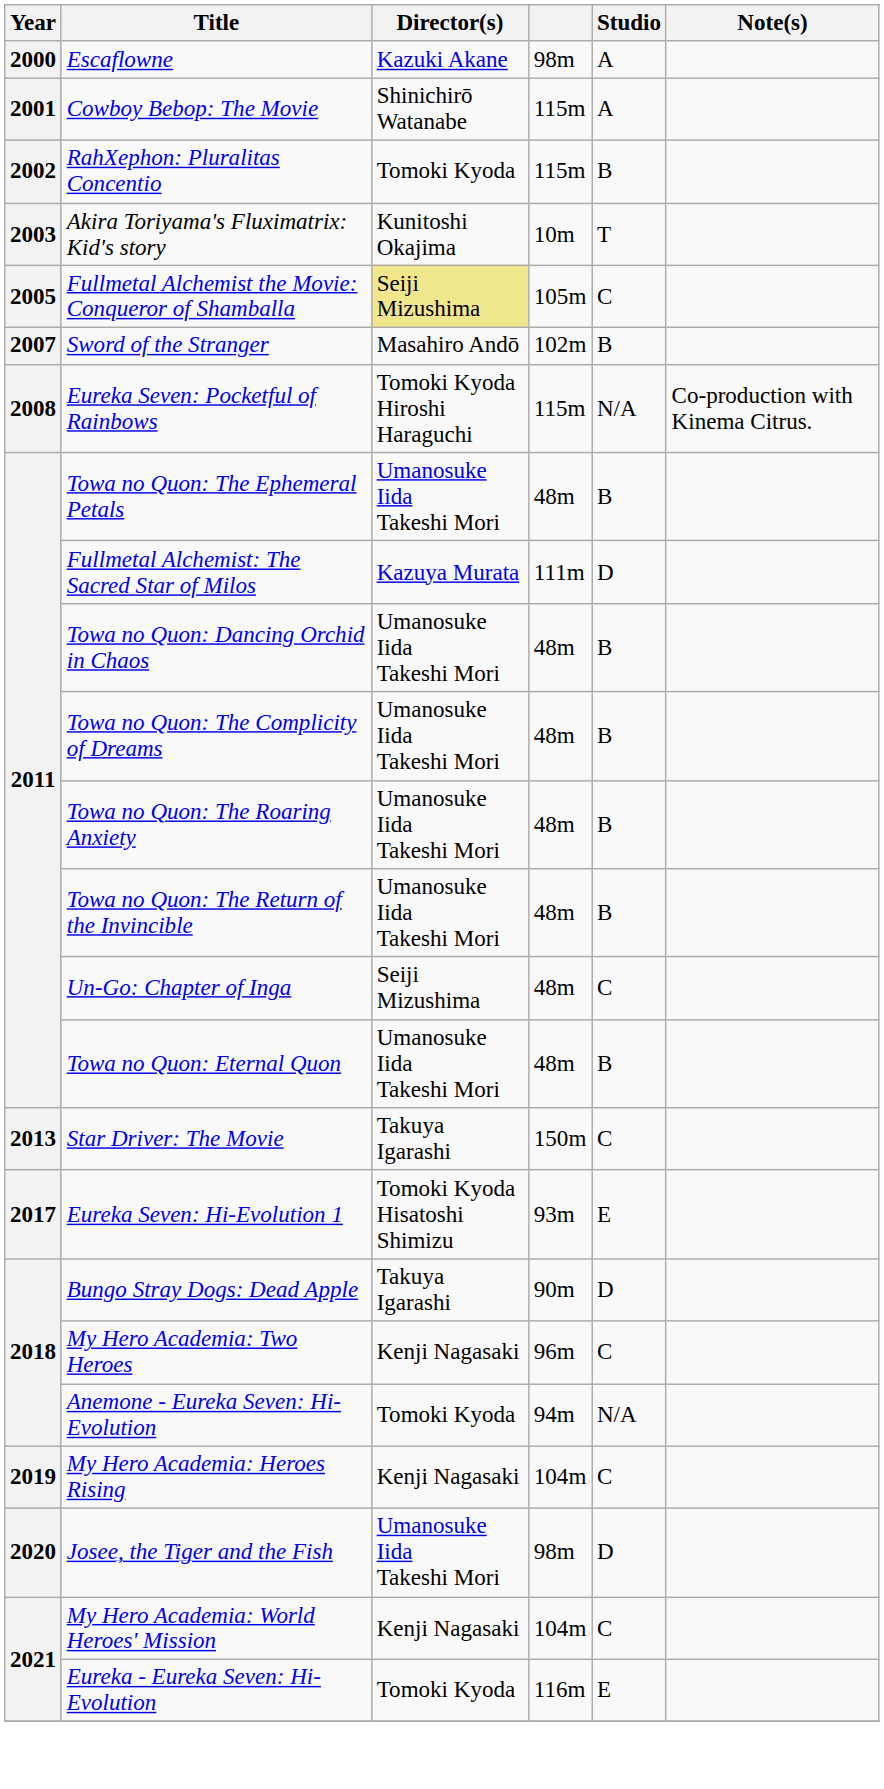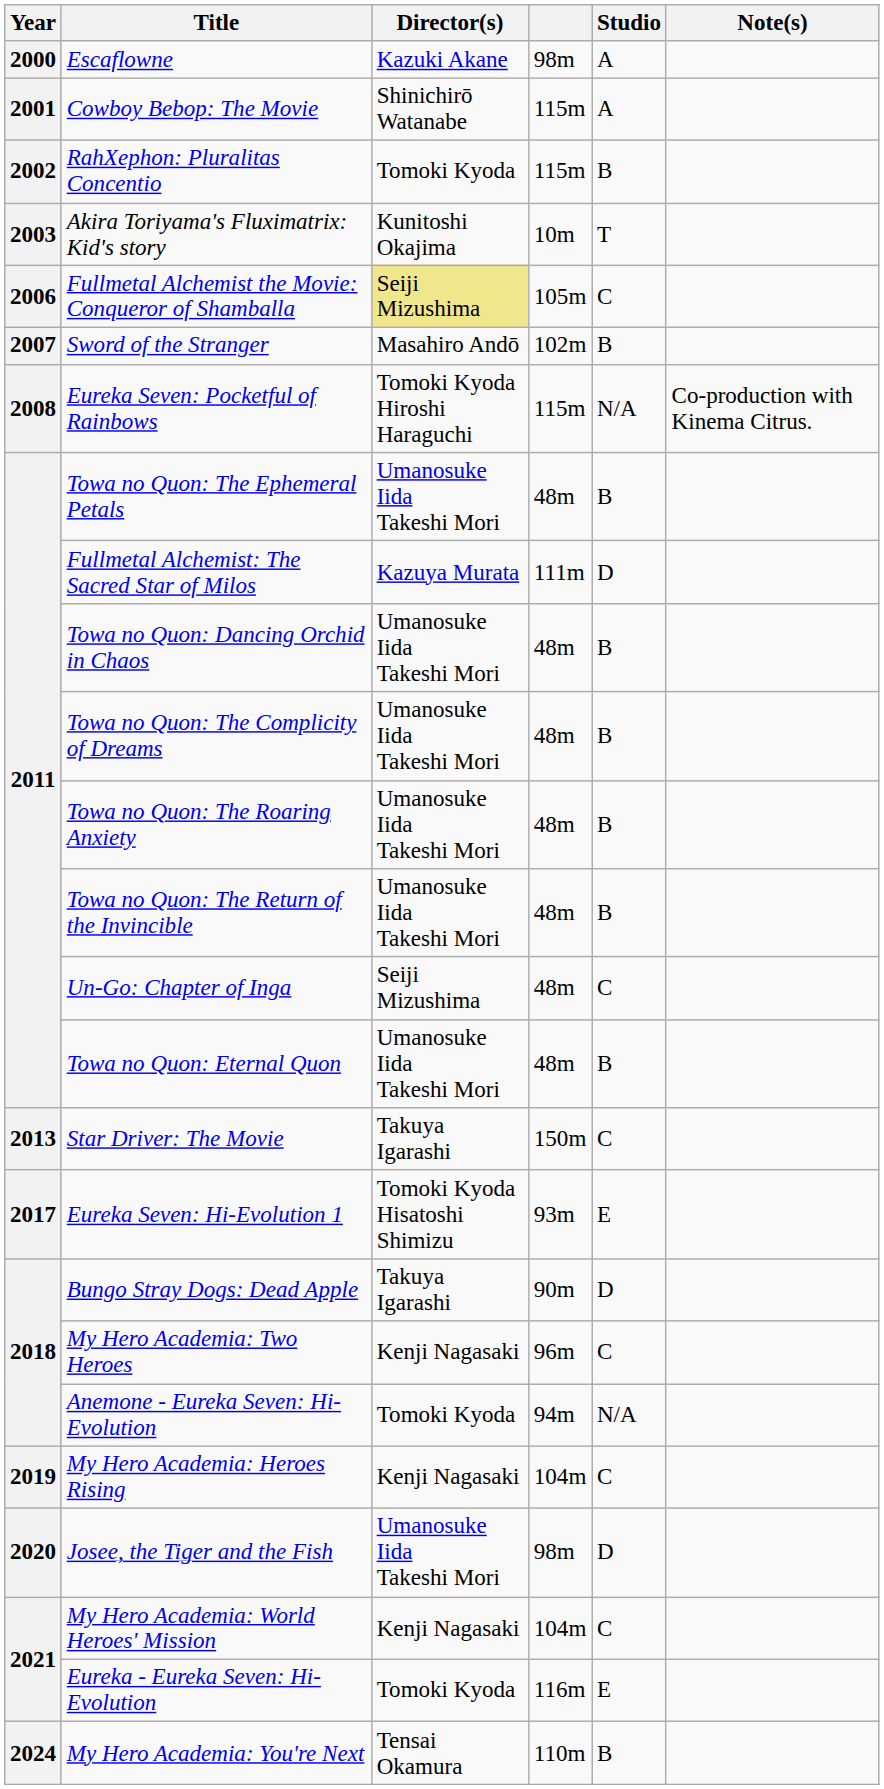Fullmetal Alchemist the Movie: Conqueror of Shamballa | Year: 2005 -> 2006
+ row: 2024 | My Hero Academia: You're Next | Tensai Okamura | 110m | B
